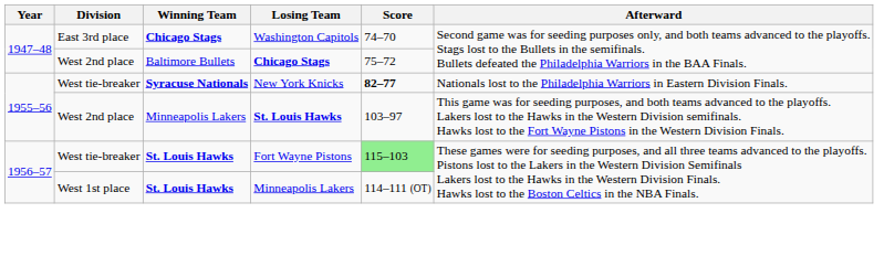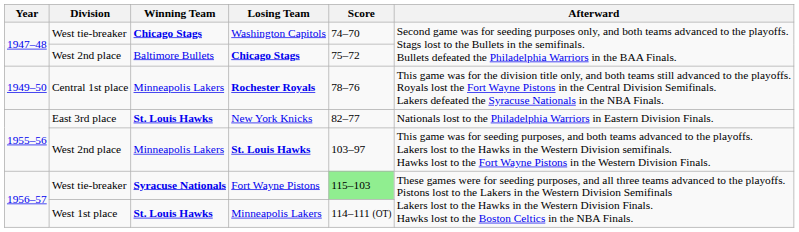Washington Capitols | Division: East 3rd place -> West tie-breaker
+ row: 1949–50 | Central 1st place | Minneapolis Lakers | Rochester Royals | 78–76 | This game was for the division title only, and both teams still advanced to the playoffs. Royals lost the Fort Wayne Pistons in the Central Division Semifinals. Lakers defeated the Syracuse Nationals in the NBA Finals.
New York Knicks | Division: West tie-breaker -> East 3rd place
New York Knicks | Winning Team: Syracuse Nationals -> St. Louis Hawks
New York Knicks | Score: bold -> normal
Fort Wayne Pistons | Winning Team: St. Louis Hawks -> Syracuse Nationals
